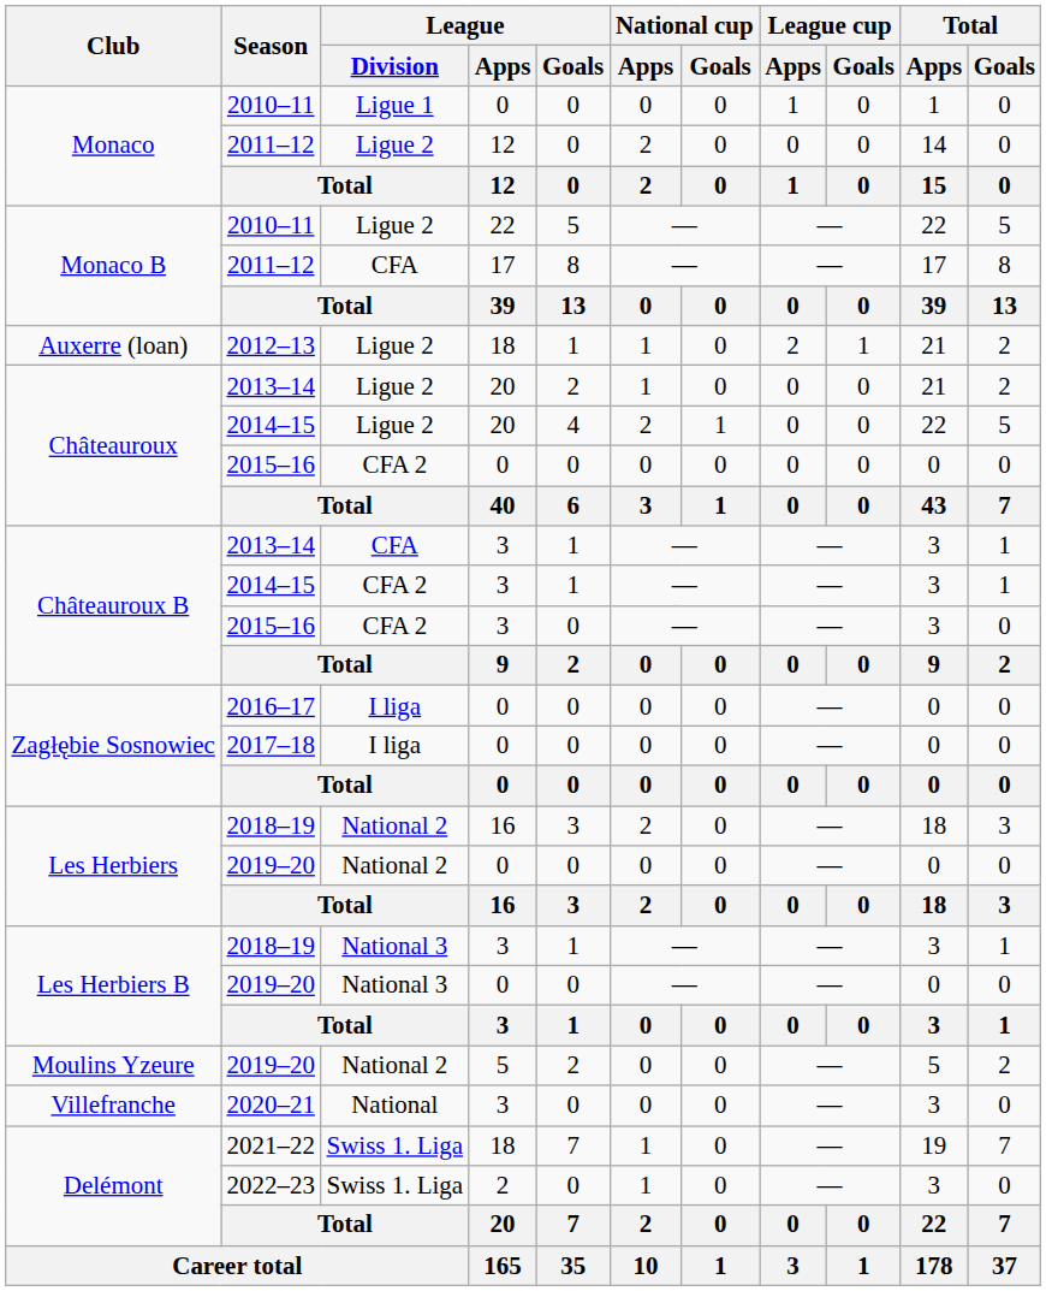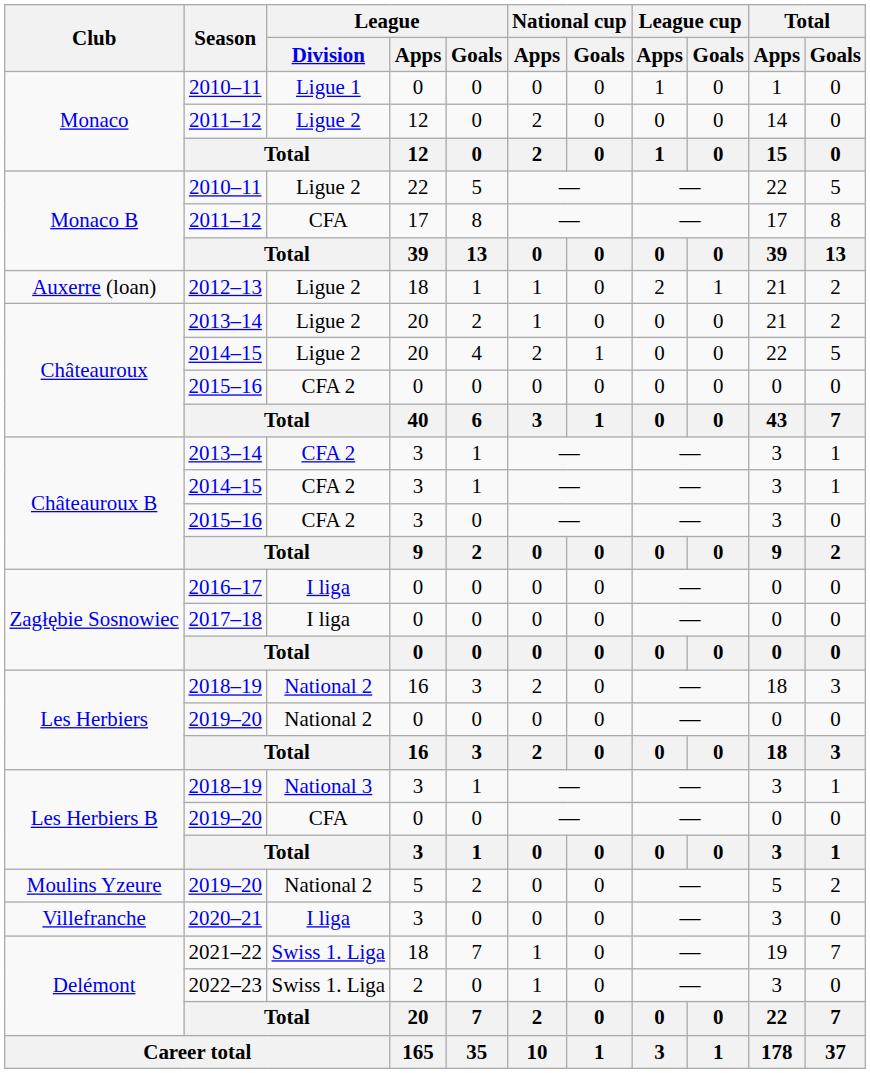Châteauroux B / 2013–14 | League / Division: CFA -> CFA 2
Les Herbiers B / 2019–20 | League / Division: National 3 -> CFA
2020–21 | League / Division: National -> I liga
